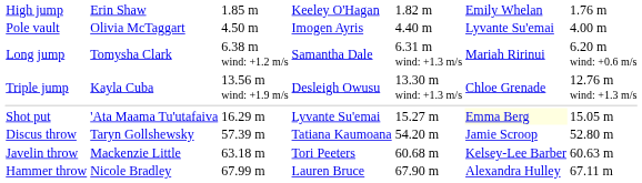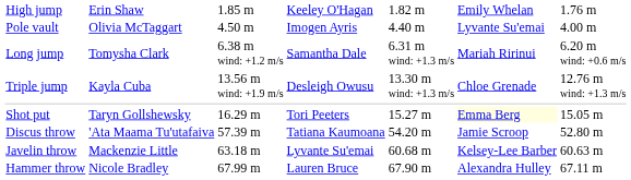Shot put | column 2: 'Ata Maama Tu'utafaiva -> Taryn Gollshewsky
Shot put | column 4: Lyvante Su'emai -> Tori Peeters
Discus throw | column 2: Taryn Gollshewsky -> 'Ata Maama Tu'utafaiva
Javelin throw | column 4: Tori Peeters -> Lyvante Su'emai
